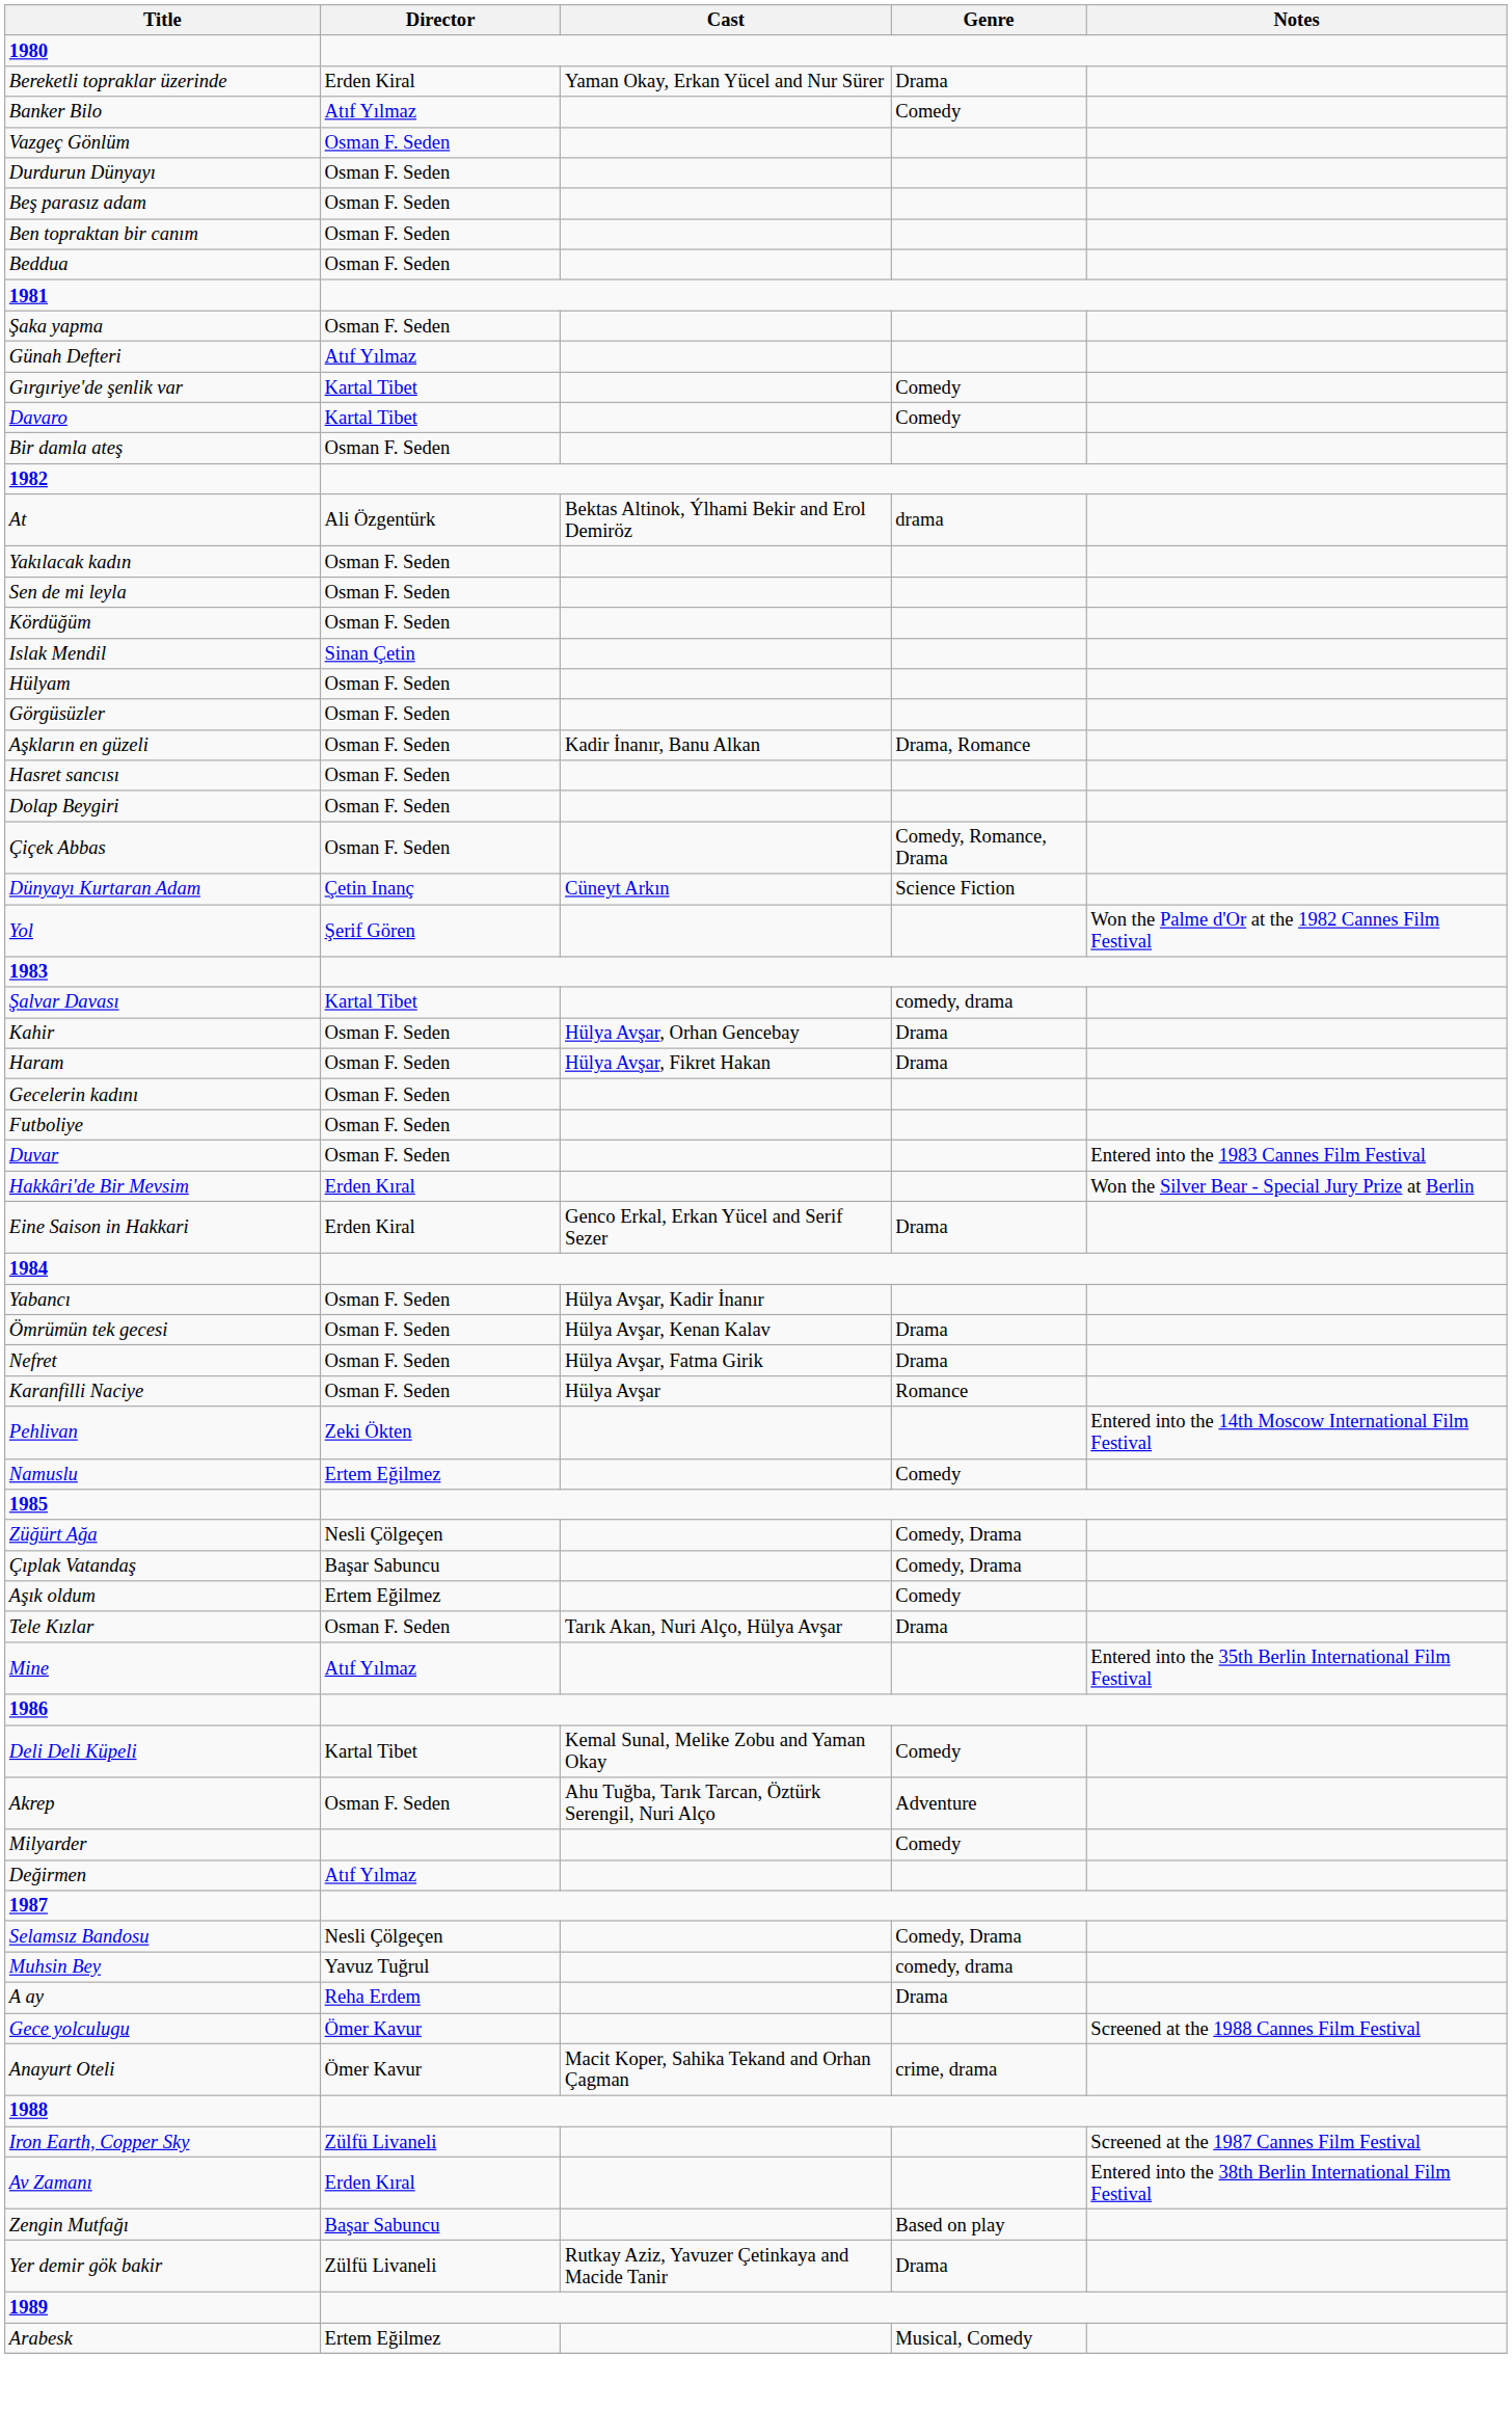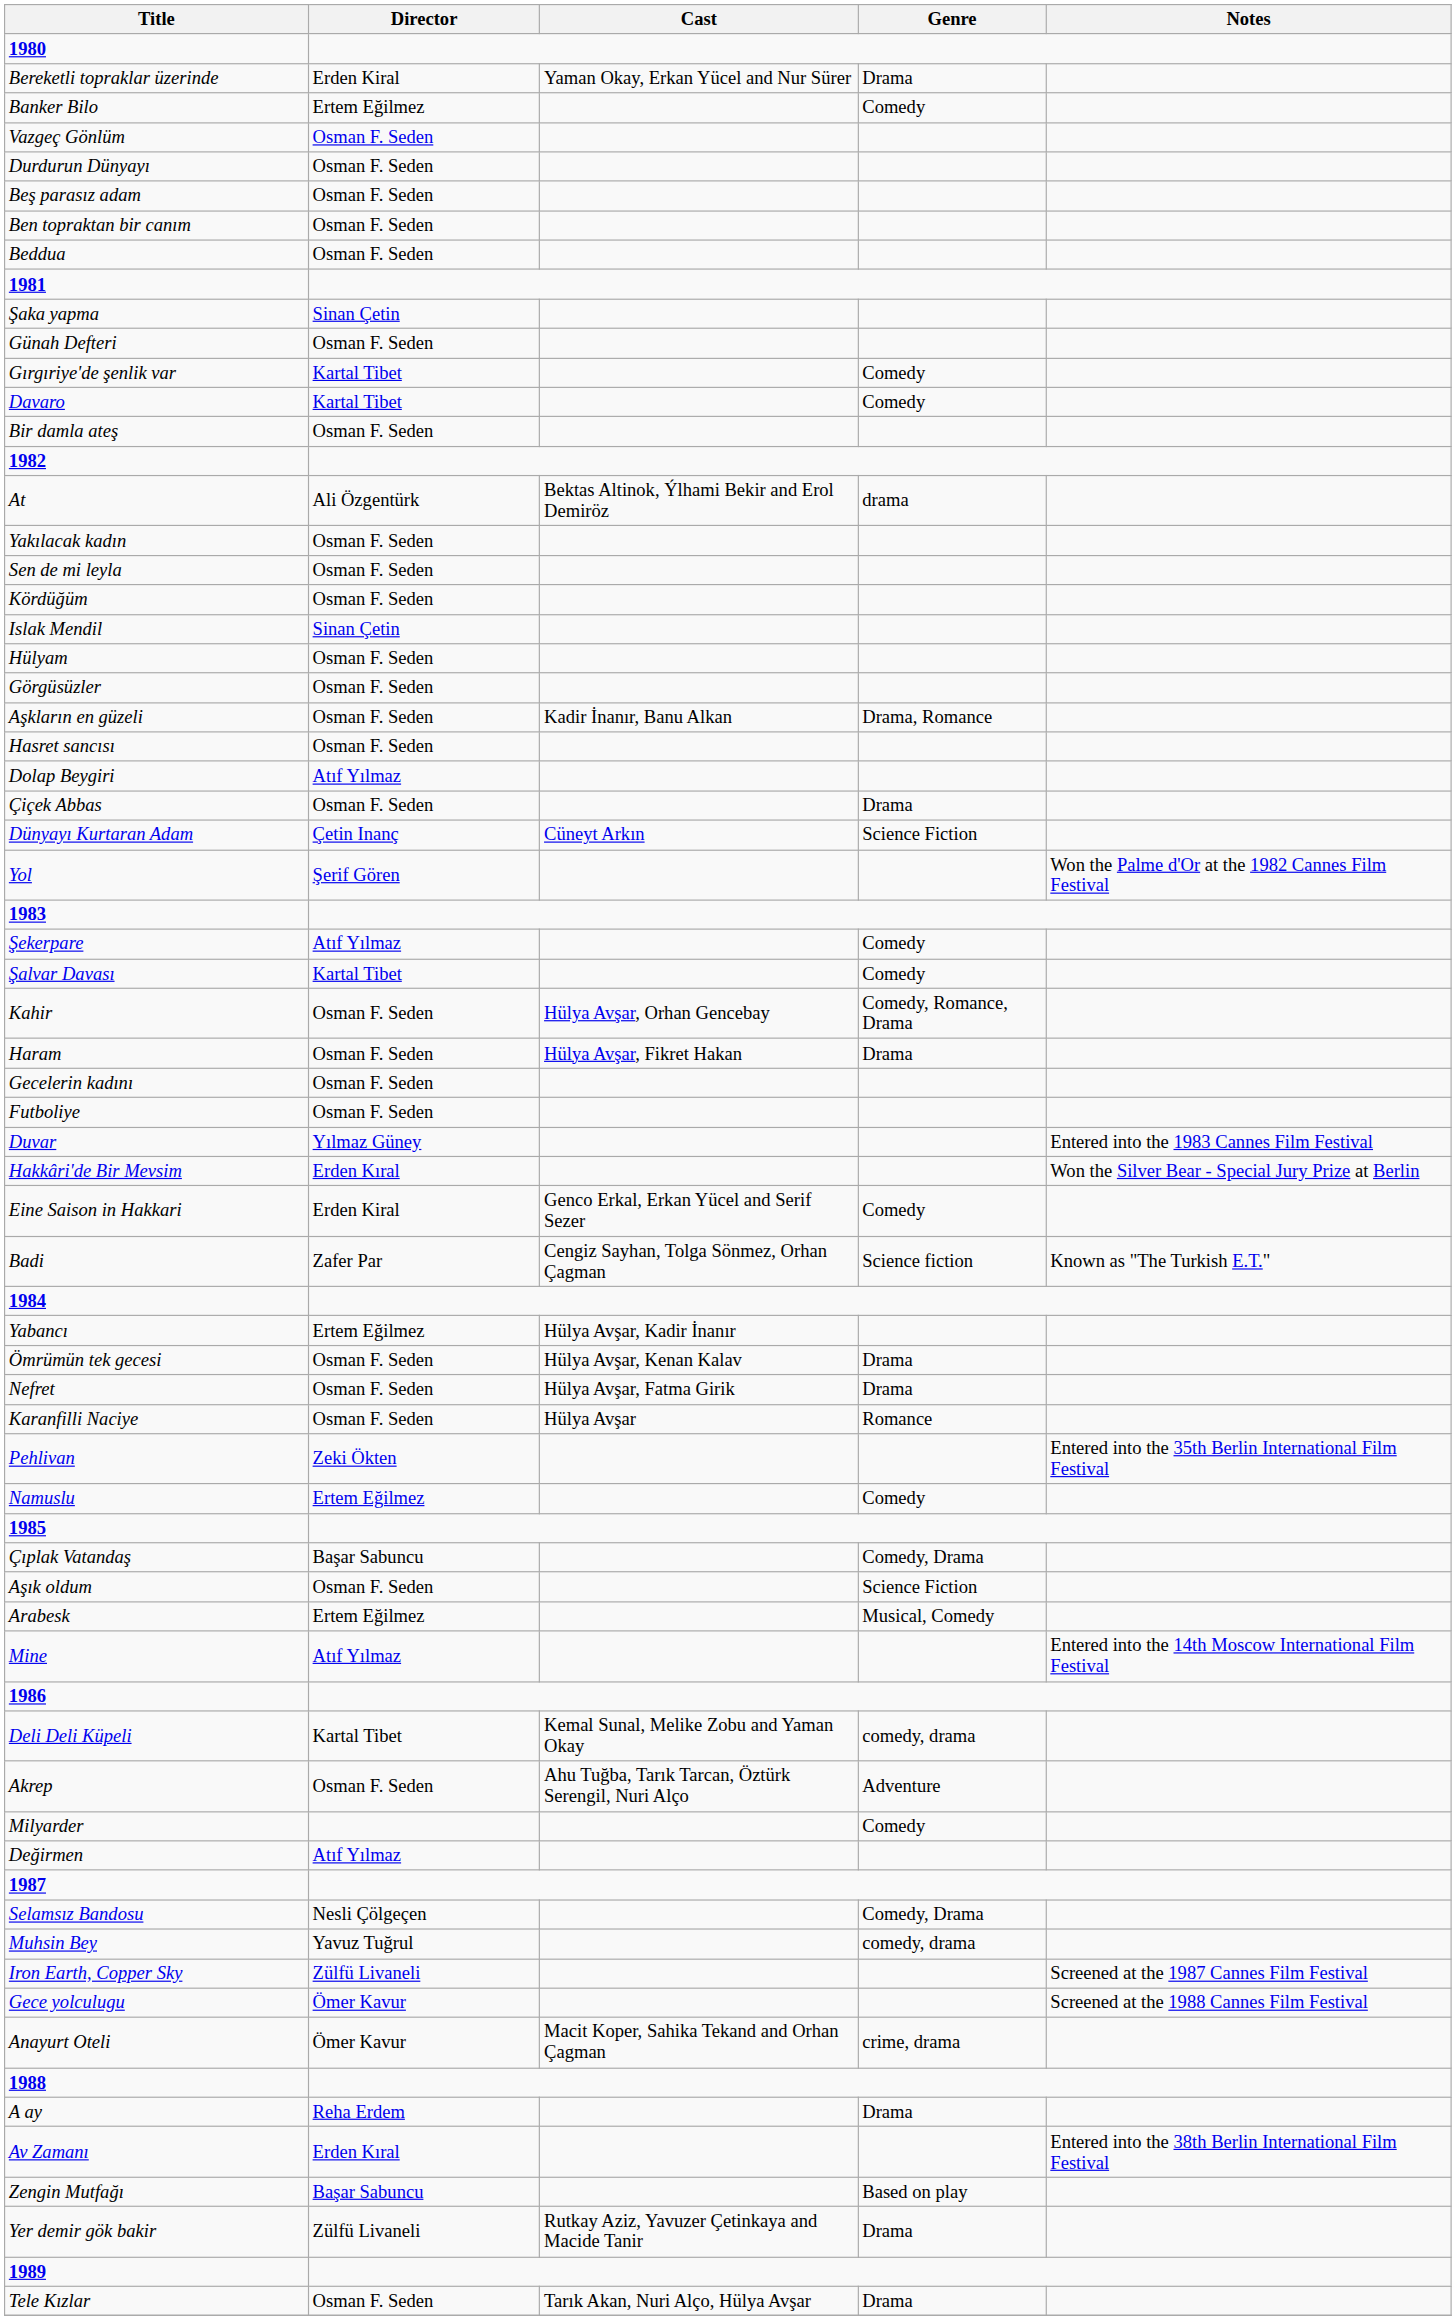Banker Bilo | Director: Atıf Yılmaz -> Ertem Eğilmez
Şaka yapma | Director: Osman F. Seden -> Sinan Çetin
Günah Defteri | Director: Atıf Yılmaz -> Osman F. Seden
Dolap Beygiri | Director: Osman F. Seden -> Atıf Yılmaz
Çiçek Abbas | Genre: Comedy, Romance, Drama -> Drama
+ row: Şekerpare | Atıf Yılmaz | Comedy
Şalvar Davası | Genre: comedy, drama -> Comedy
Kahir | Genre: Drama -> Comedy, Romance, Drama
Duvar | Director: Osman F. Seden -> Yılmaz Güney
Eine Saison in Hakkari | Genre: Drama -> Comedy
+ row: Badi | Zafer Par | Cengiz Sayhan, Tolga Sönmez, Orhan Çagman | Science fiction | Known as "The Turkish E.T."
Yabancı | Director: Osman F. Seden -> Ertem Eğilmez
Pehlivan | Notes: Entered into the 14th Moscow International Film Festival -> Entered into the 35th Berlin International Film Festival
- row: Züğürt Ağa | Nesli Çölgeçen | Comedy, Drama
Aşık oldum | Director: Ertem Eğilmez -> Osman F. Seden
Aşık oldum | Genre: Comedy -> Science Fiction
rows swapped: Tele Kızlar <-> Arabesk
Mine | Notes: Entered into the 35th Berlin International Film Festival -> Entered into the 14th Moscow International Film Festival
Deli Deli Küpeli | Genre: Comedy -> comedy, drama
rows swapped: Iron Earth, Copper Sky <-> A ay
